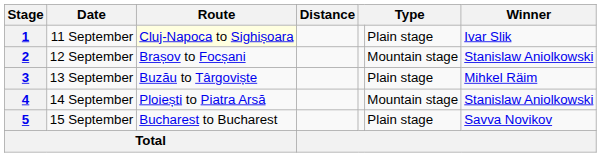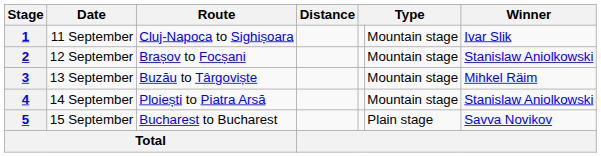1 | Route: lightyellow background -> no background
1 | column 6: Plain stage -> Mountain stage
3 | column 6: Plain stage -> Mountain stage
